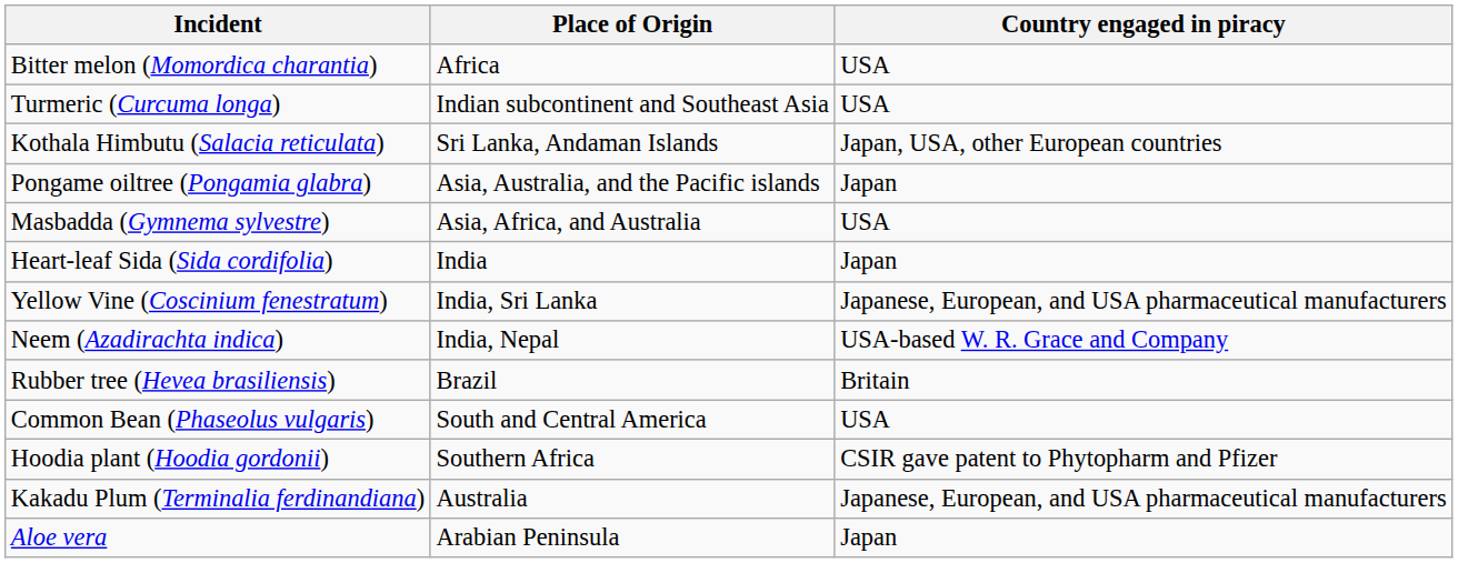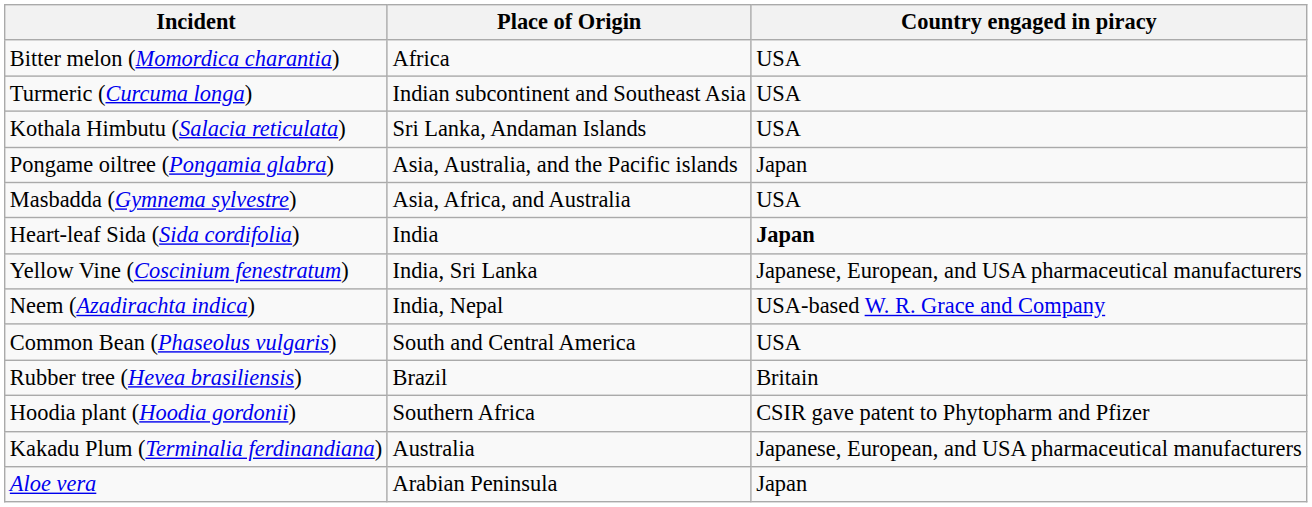Kothala Himbutu (Salacia reticulata) | Country engaged in piracy: Japan, USA, other European countries -> USA
Heart-leaf Sida (Sida cordifolia) | Country engaged in piracy: normal -> bold
rows swapped: Common Bean (Phaseolus vulgaris) <-> Rubber tree (Hevea brasiliensis)
